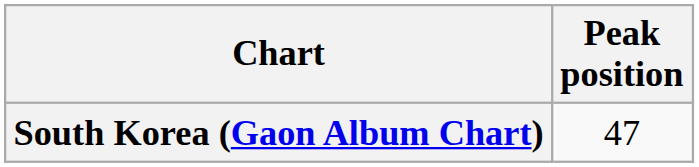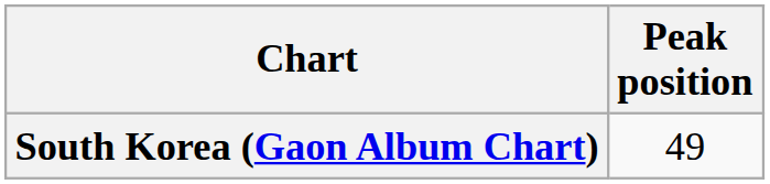South Korea (Gaon Album Chart) | Peak position: 47 -> 49
